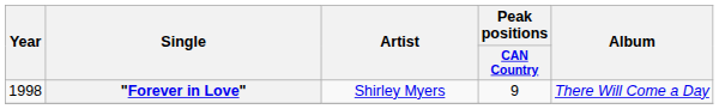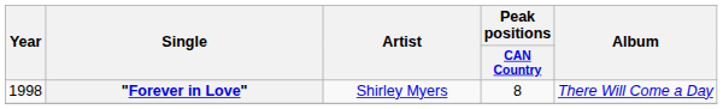"Forever in Love" | Peak positions / CAN Country: 9 -> 8
